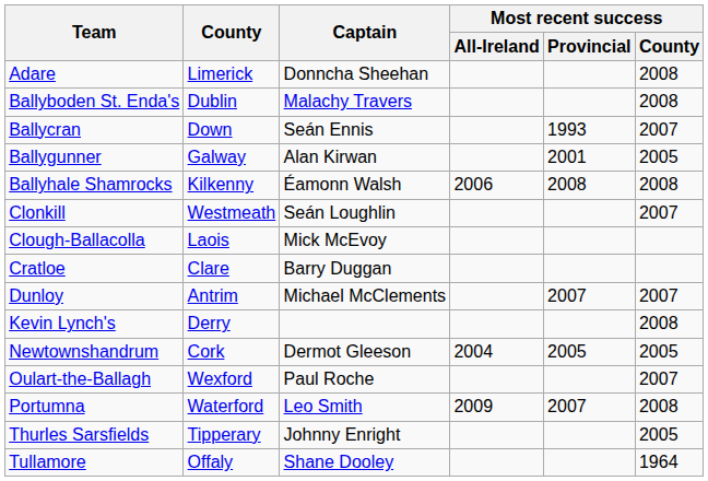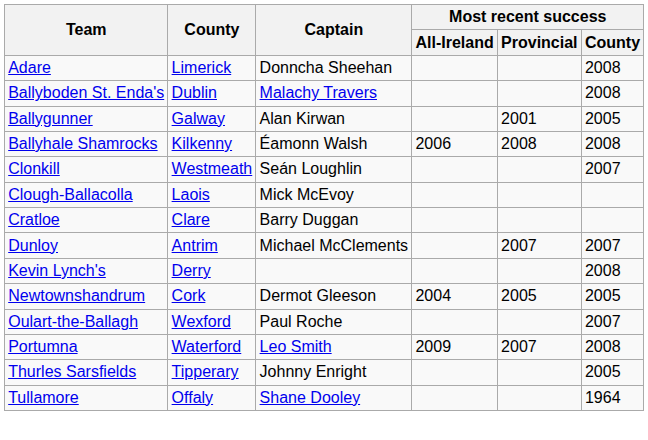- row: Ballycran | Down | Seán Ennis | 1993 | 2007
